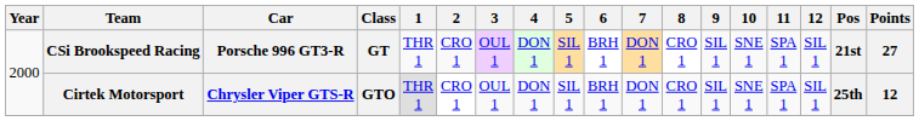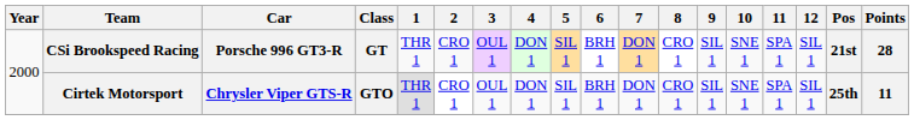CSi Brookspeed Racing | Points: 27 -> 28
Cirtek Motorsport | Points: 12 -> 11
